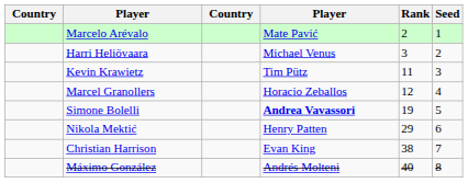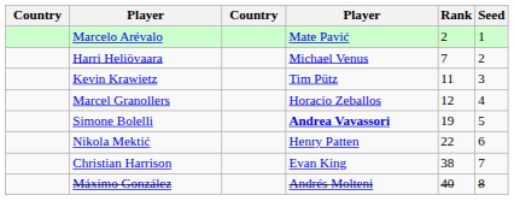Harri Heliövaara | Rank: 3 -> 7
Nikola Mektić | Rank: 29 -> 22
